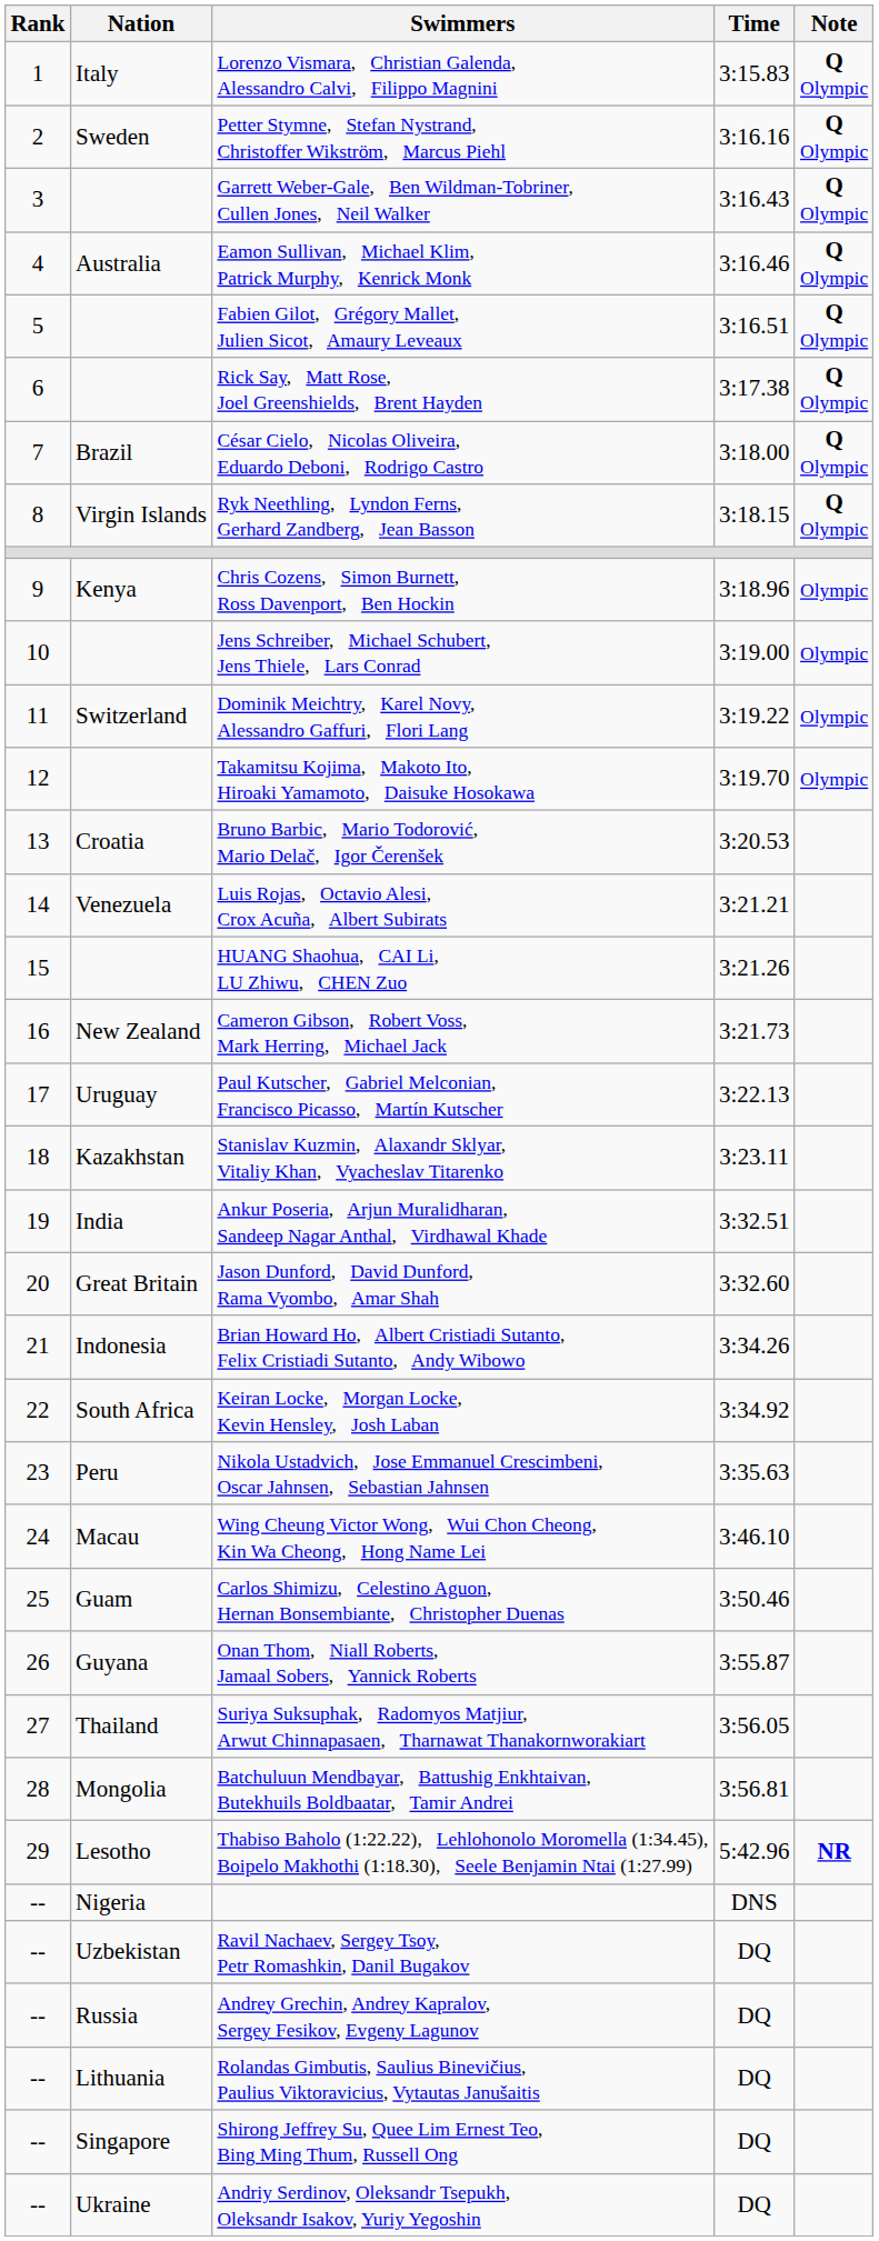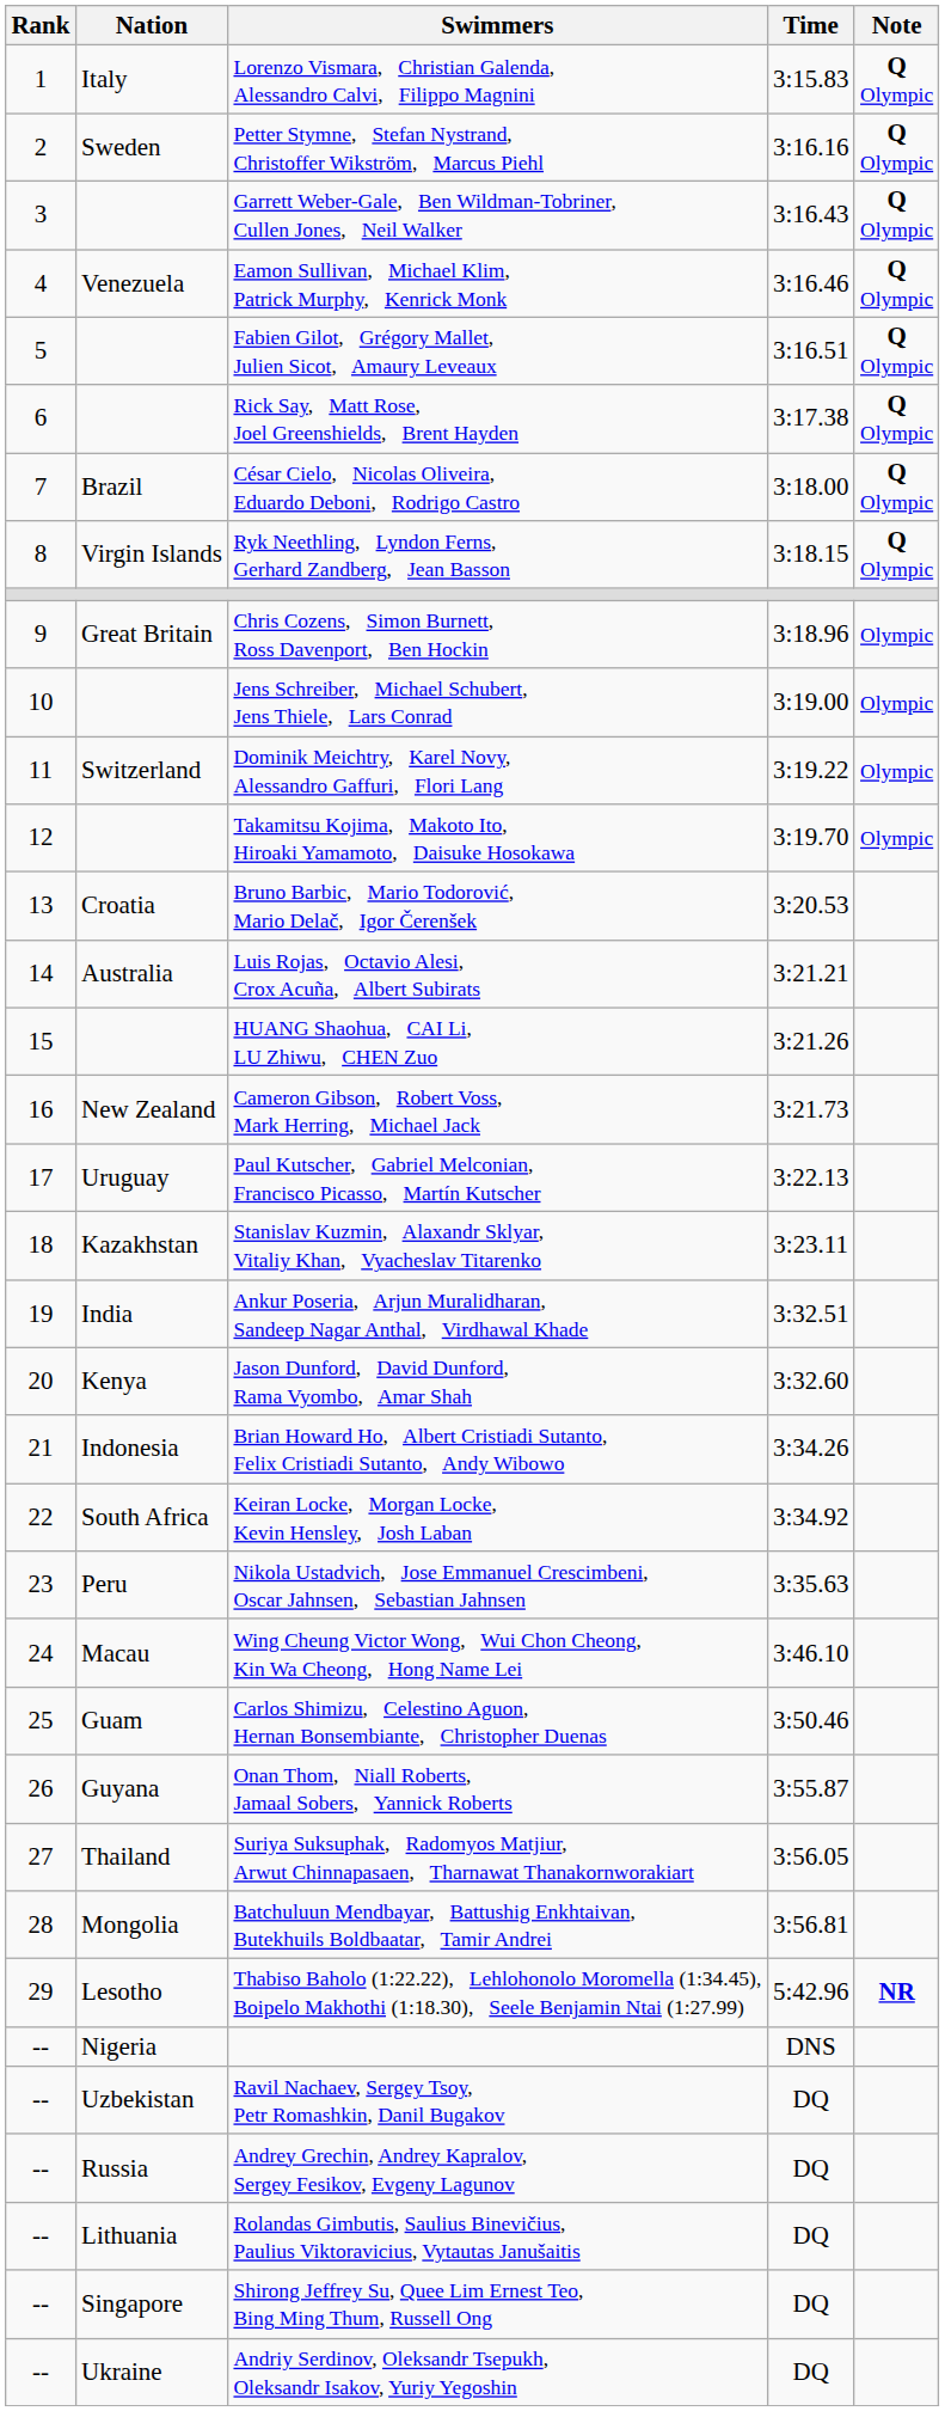Eamon Sullivan, Michael Klim, Patrick Murphy, Kenrick Monk | Nation: Australia -> Venezuela
Chris Cozens, Simon Burnett, Ross Davenport, Ben Hockin | Nation: Kenya -> Great Britain
Luis Rojas, Octavio Alesi, Crox Acuña, Albert Subirats | Nation: Venezuela -> Australia
Jason Dunford, David Dunford, Rama Vyombo, Amar Shah | Nation: Great Britain -> Kenya
